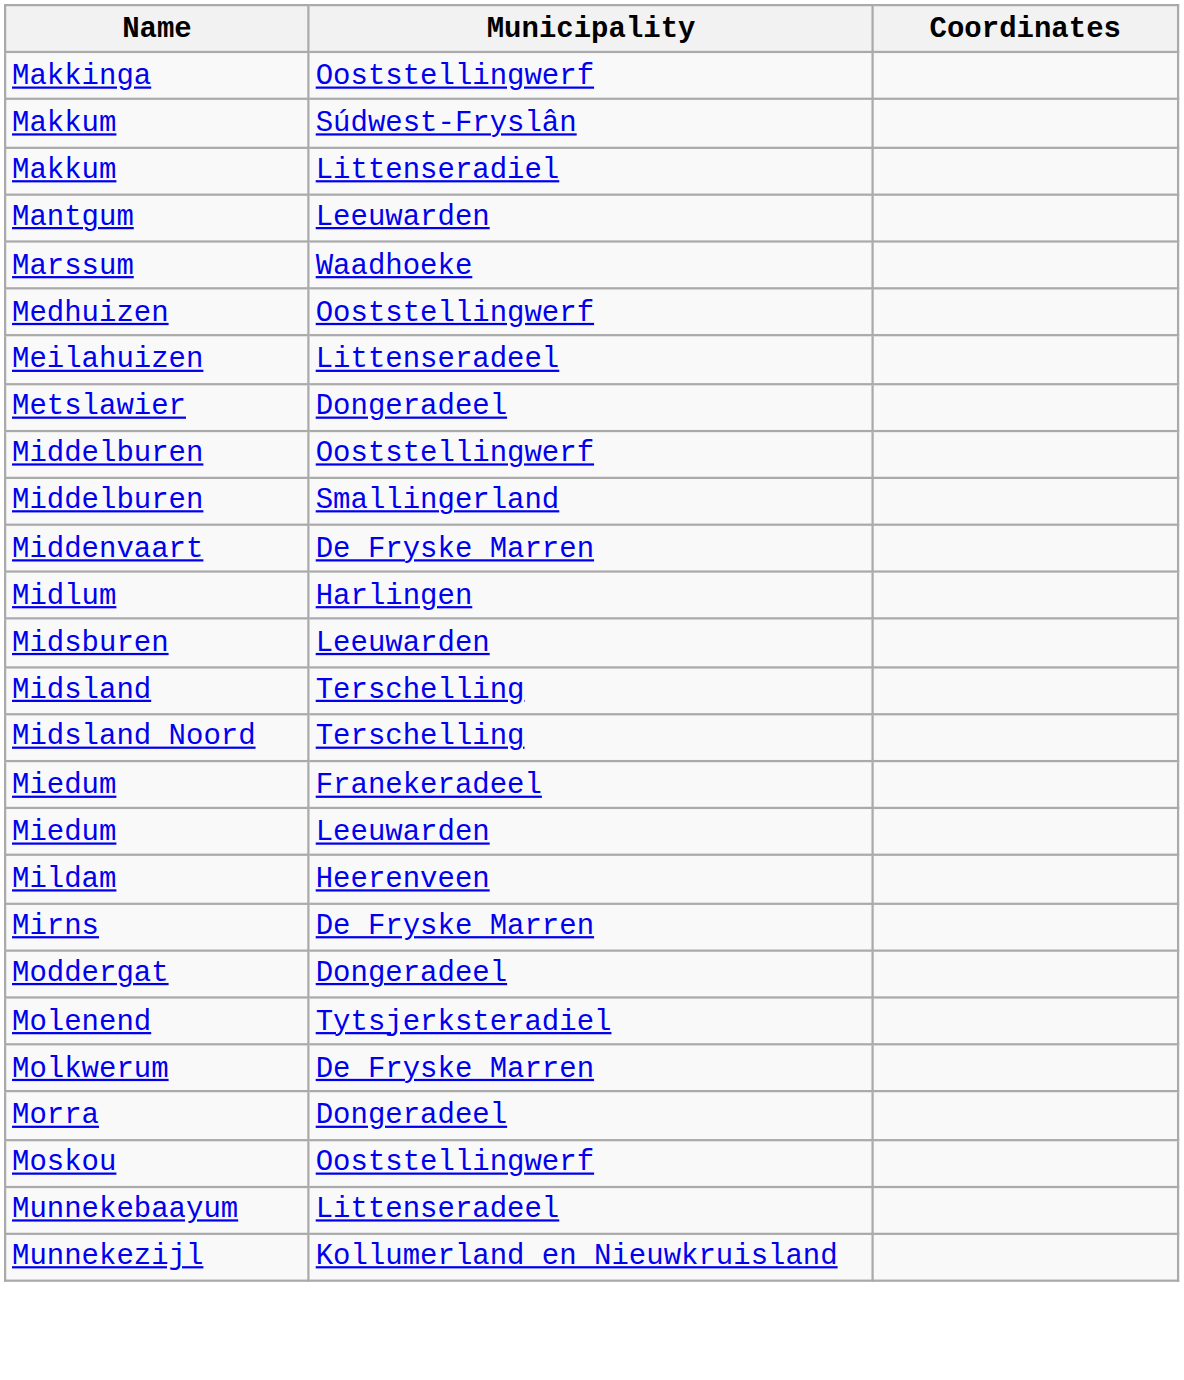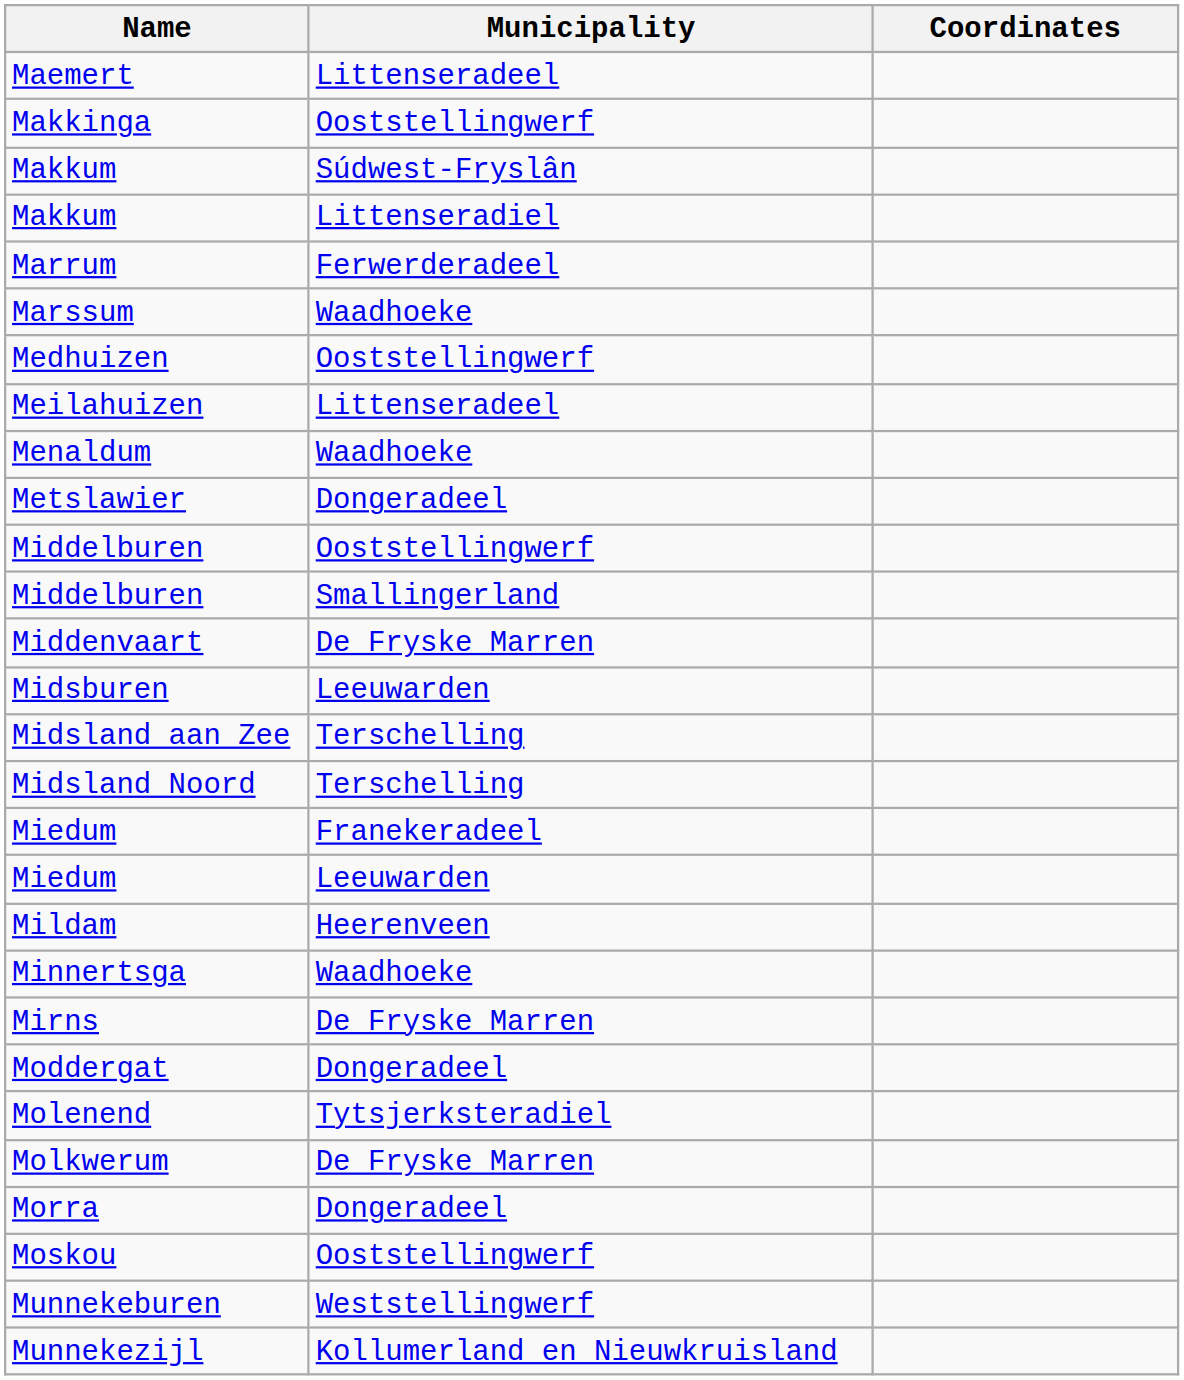+ row: Maemert | Littenseradeel
- row: Mantgum | Leeuwarden
+ row: Marrum | Ferwerderadeel
+ row: Menaldum | Waadhoeke
- row: Midlum | Harlingen
- row: Midsland | Terschelling
+ row: Midsland aan Zee | Terschelling
+ row: Minnertsga | Waadhoeke
- row: Munnekebaayum | Littenseradeel
+ row: Munnekeburen | Weststellingwerf
